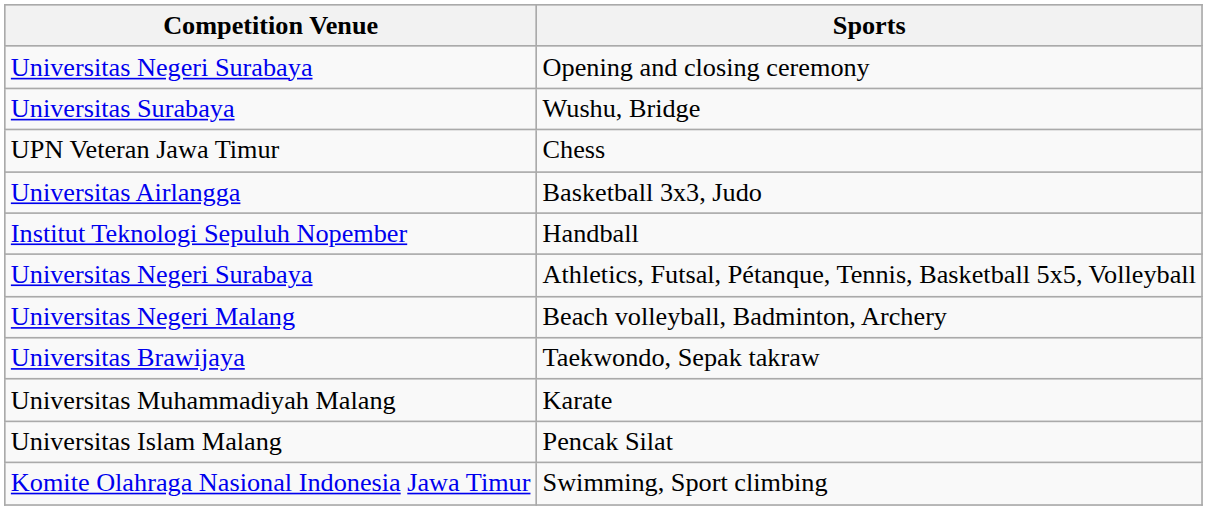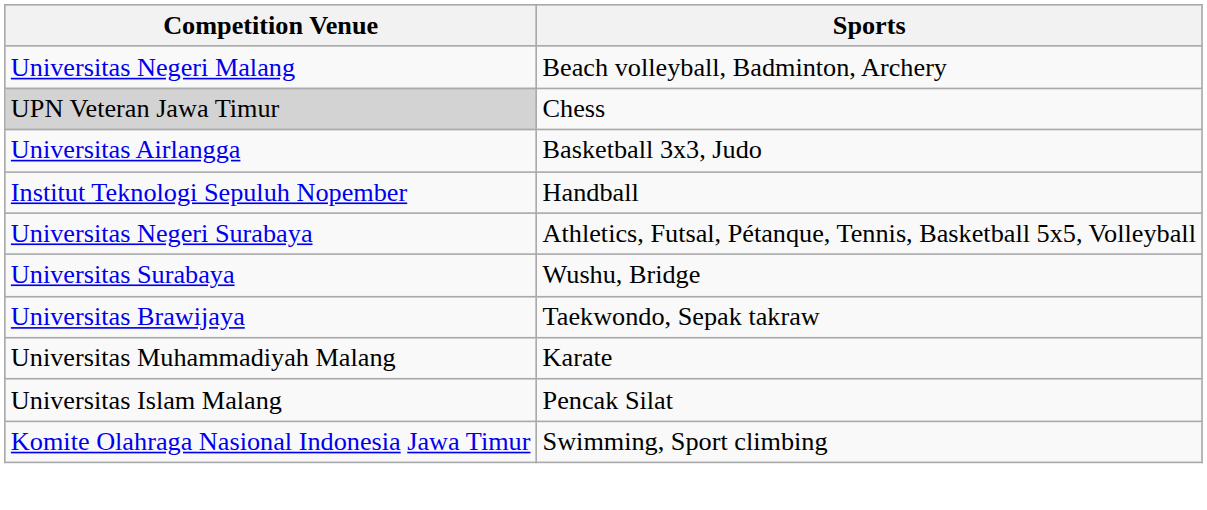- row: Universitas Negeri Surabaya | Opening and closing ceremony
rows swapped: Wushu, Bridge <-> Beach volleyball, Badminton, Archery
Chess | Competition Venue: no background -> lightgrey background
